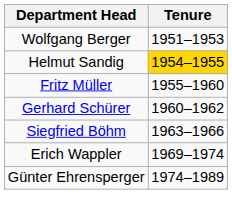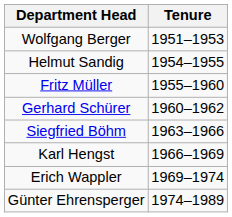Helmut Sandig | Tenure: gold background -> no background
+ row: Karl Hengst | 1966–1969
